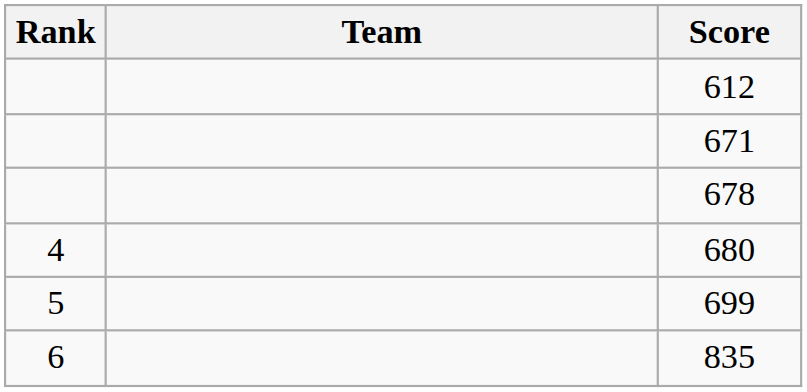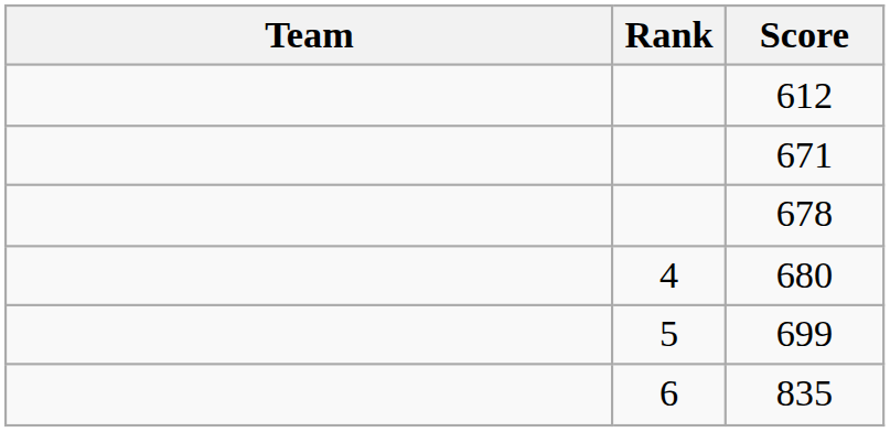columns swapped: Rank <-> Team
